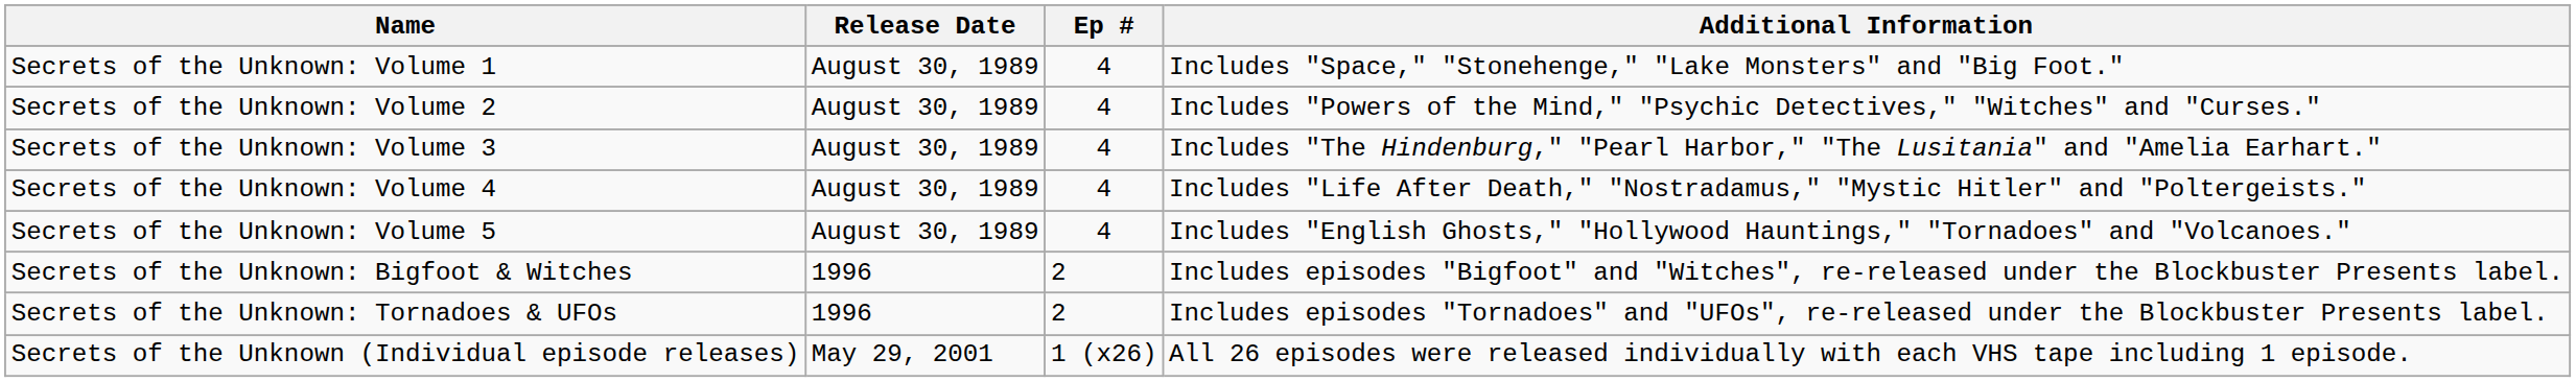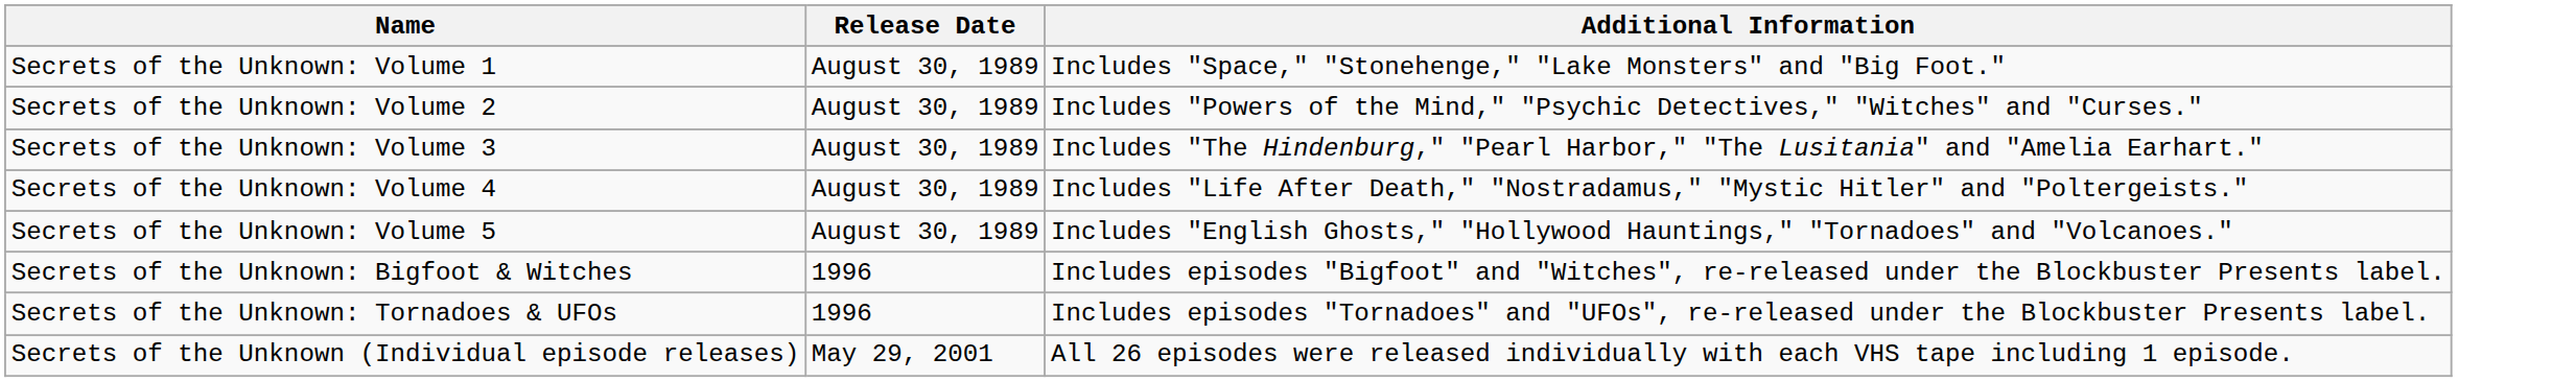- column: Ep # | 4 | 4 | 4 | 4 | 4 | 2 | 2 | 1 (x26)
